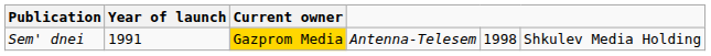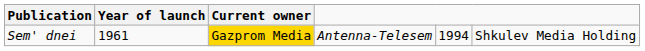Sem' dnei | Year of launch: 1991 -> 1961
Sem' dnei | column 5: 1998 -> 1994
